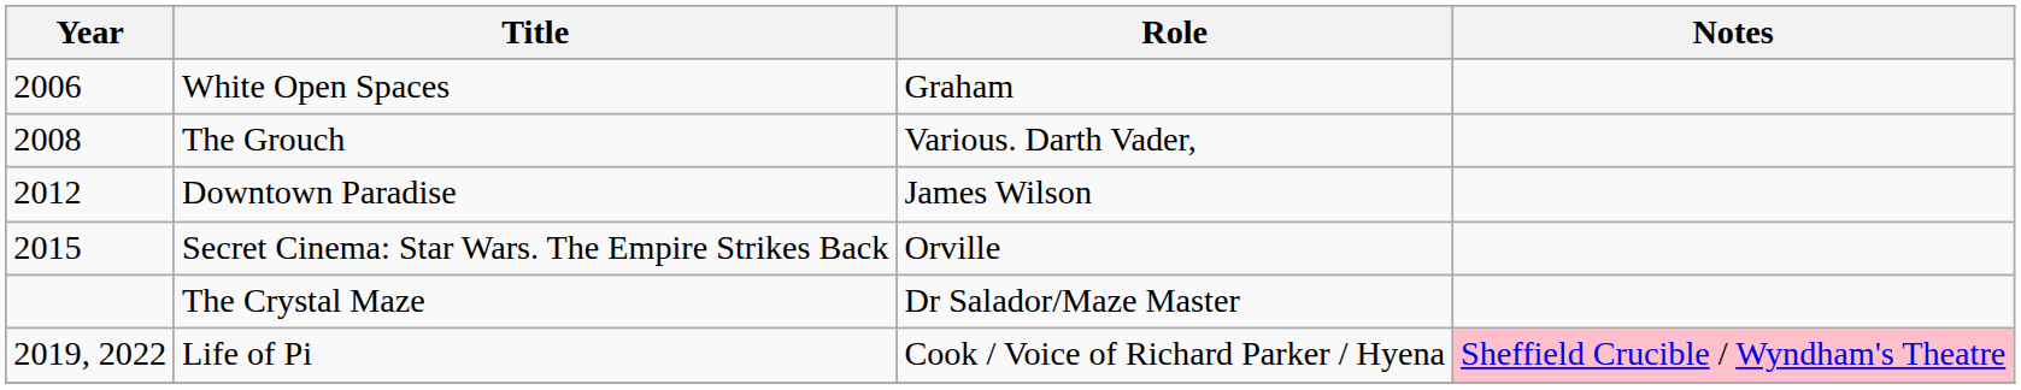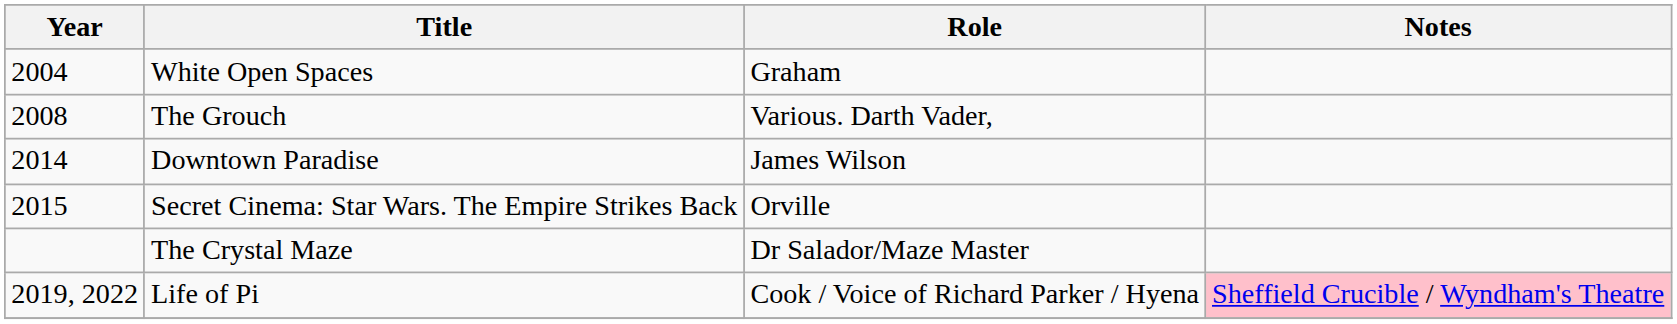White Open Spaces | Year: 2006 -> 2004
Downtown Paradise | Year: 2012 -> 2014
